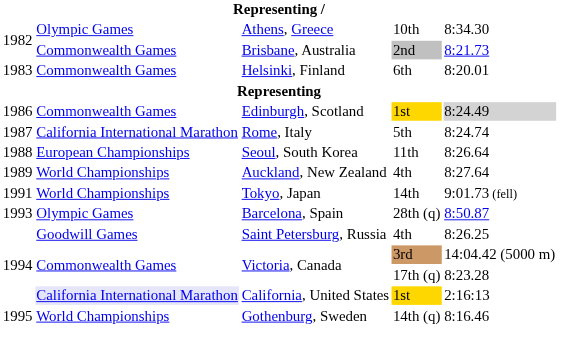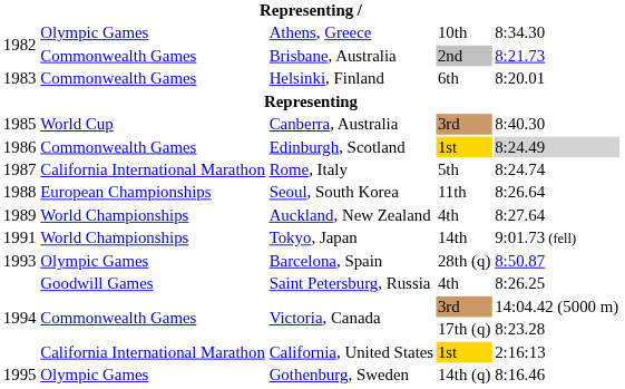+ row: 1985 | World Cup | Canberra, Australia | 3rd | 8:40.30
California, United States | column 2: lavender background -> no background
Gothenburg, Sweden | column 2: World Championships -> Olympic Games
